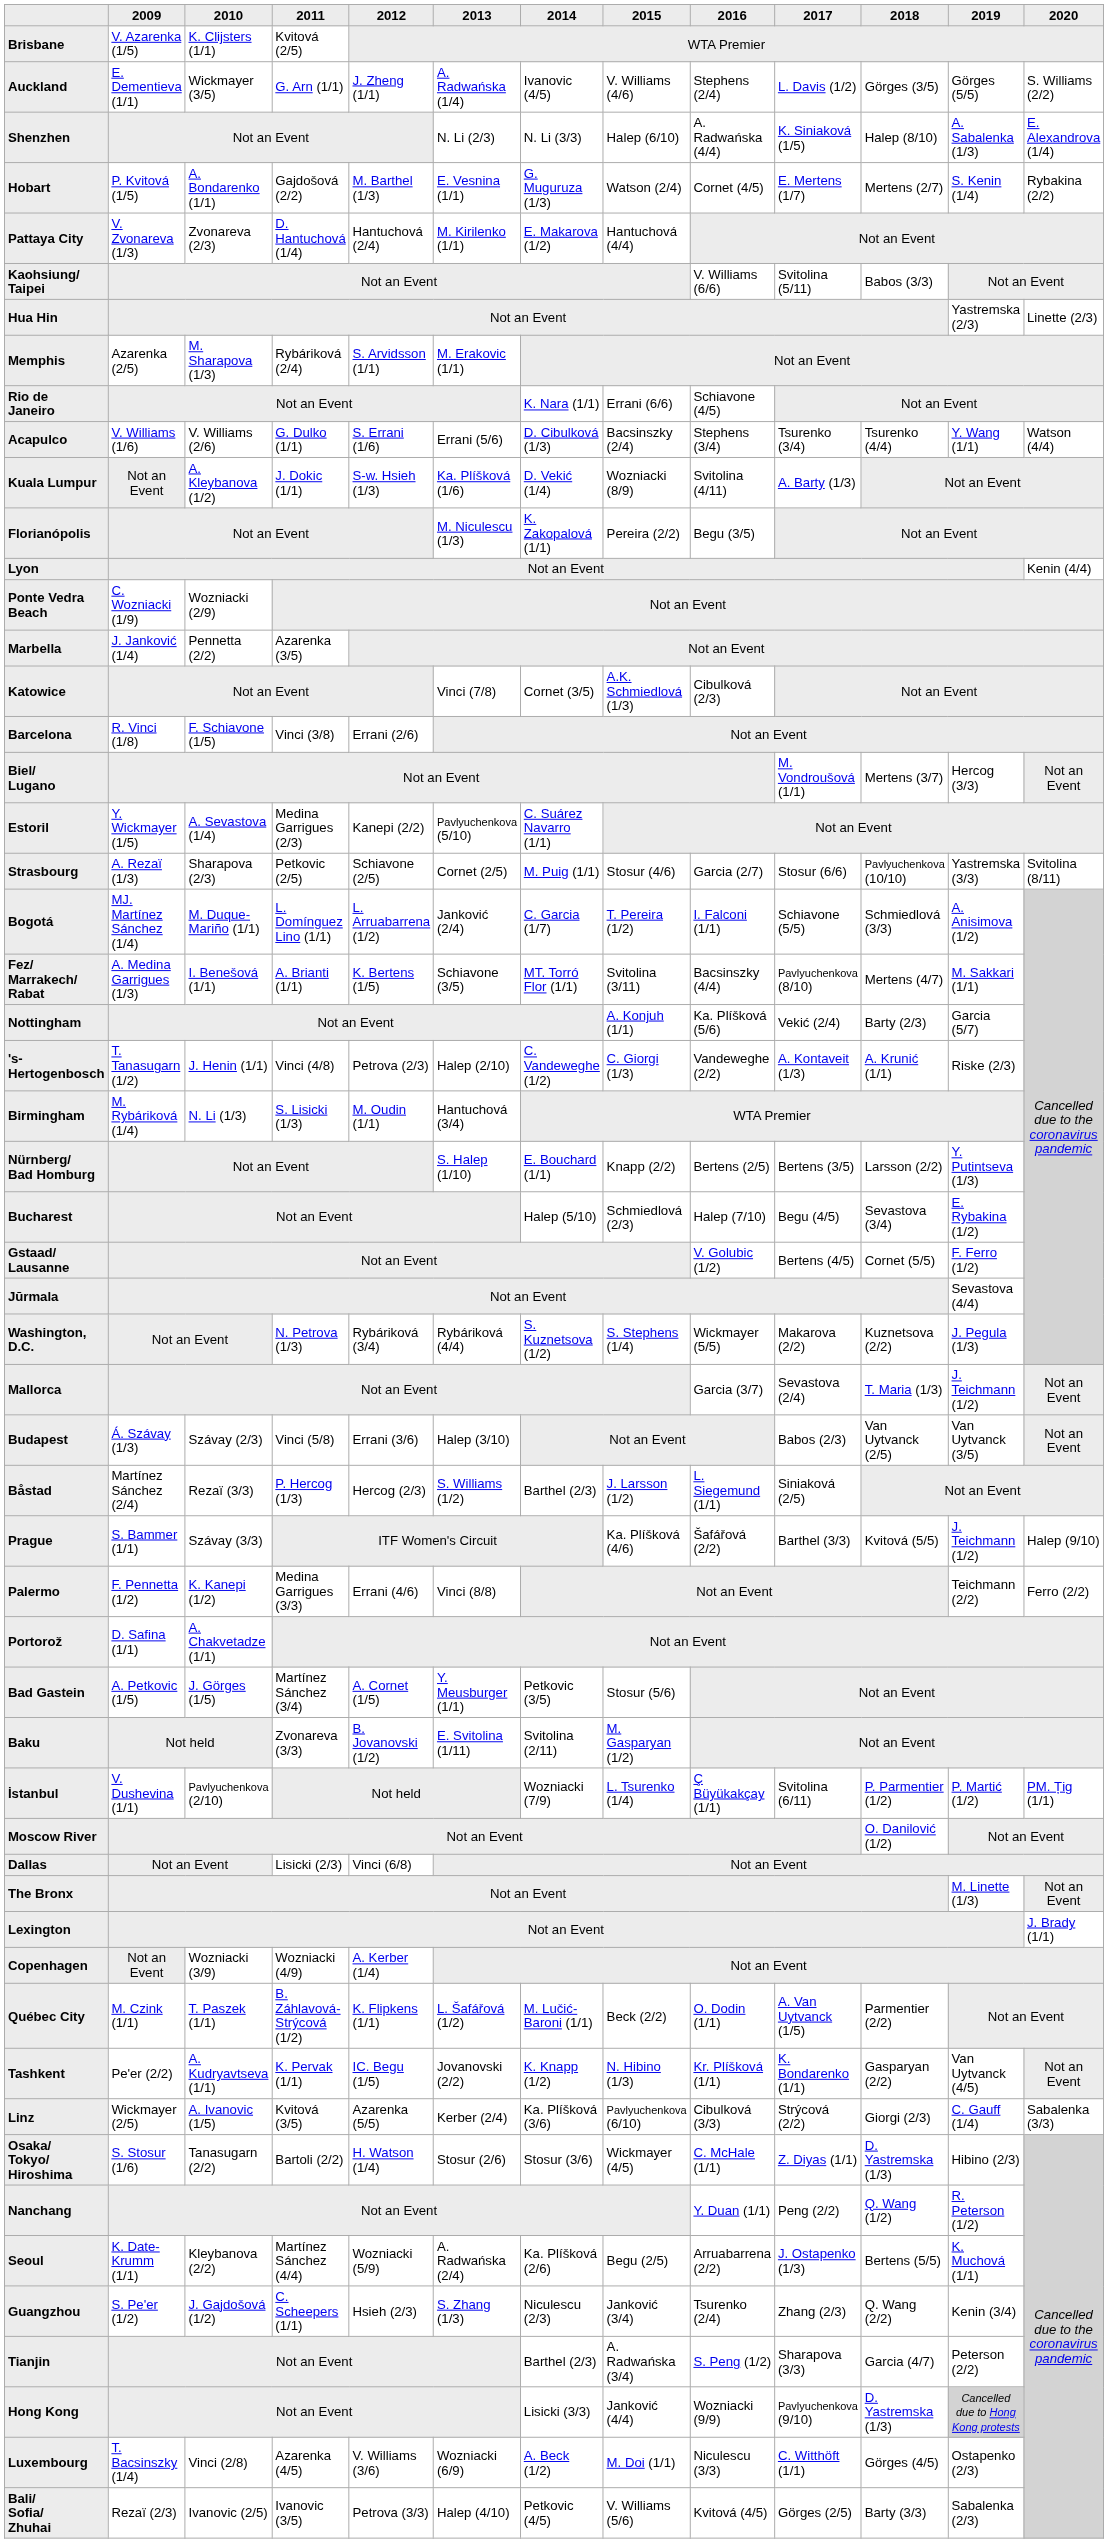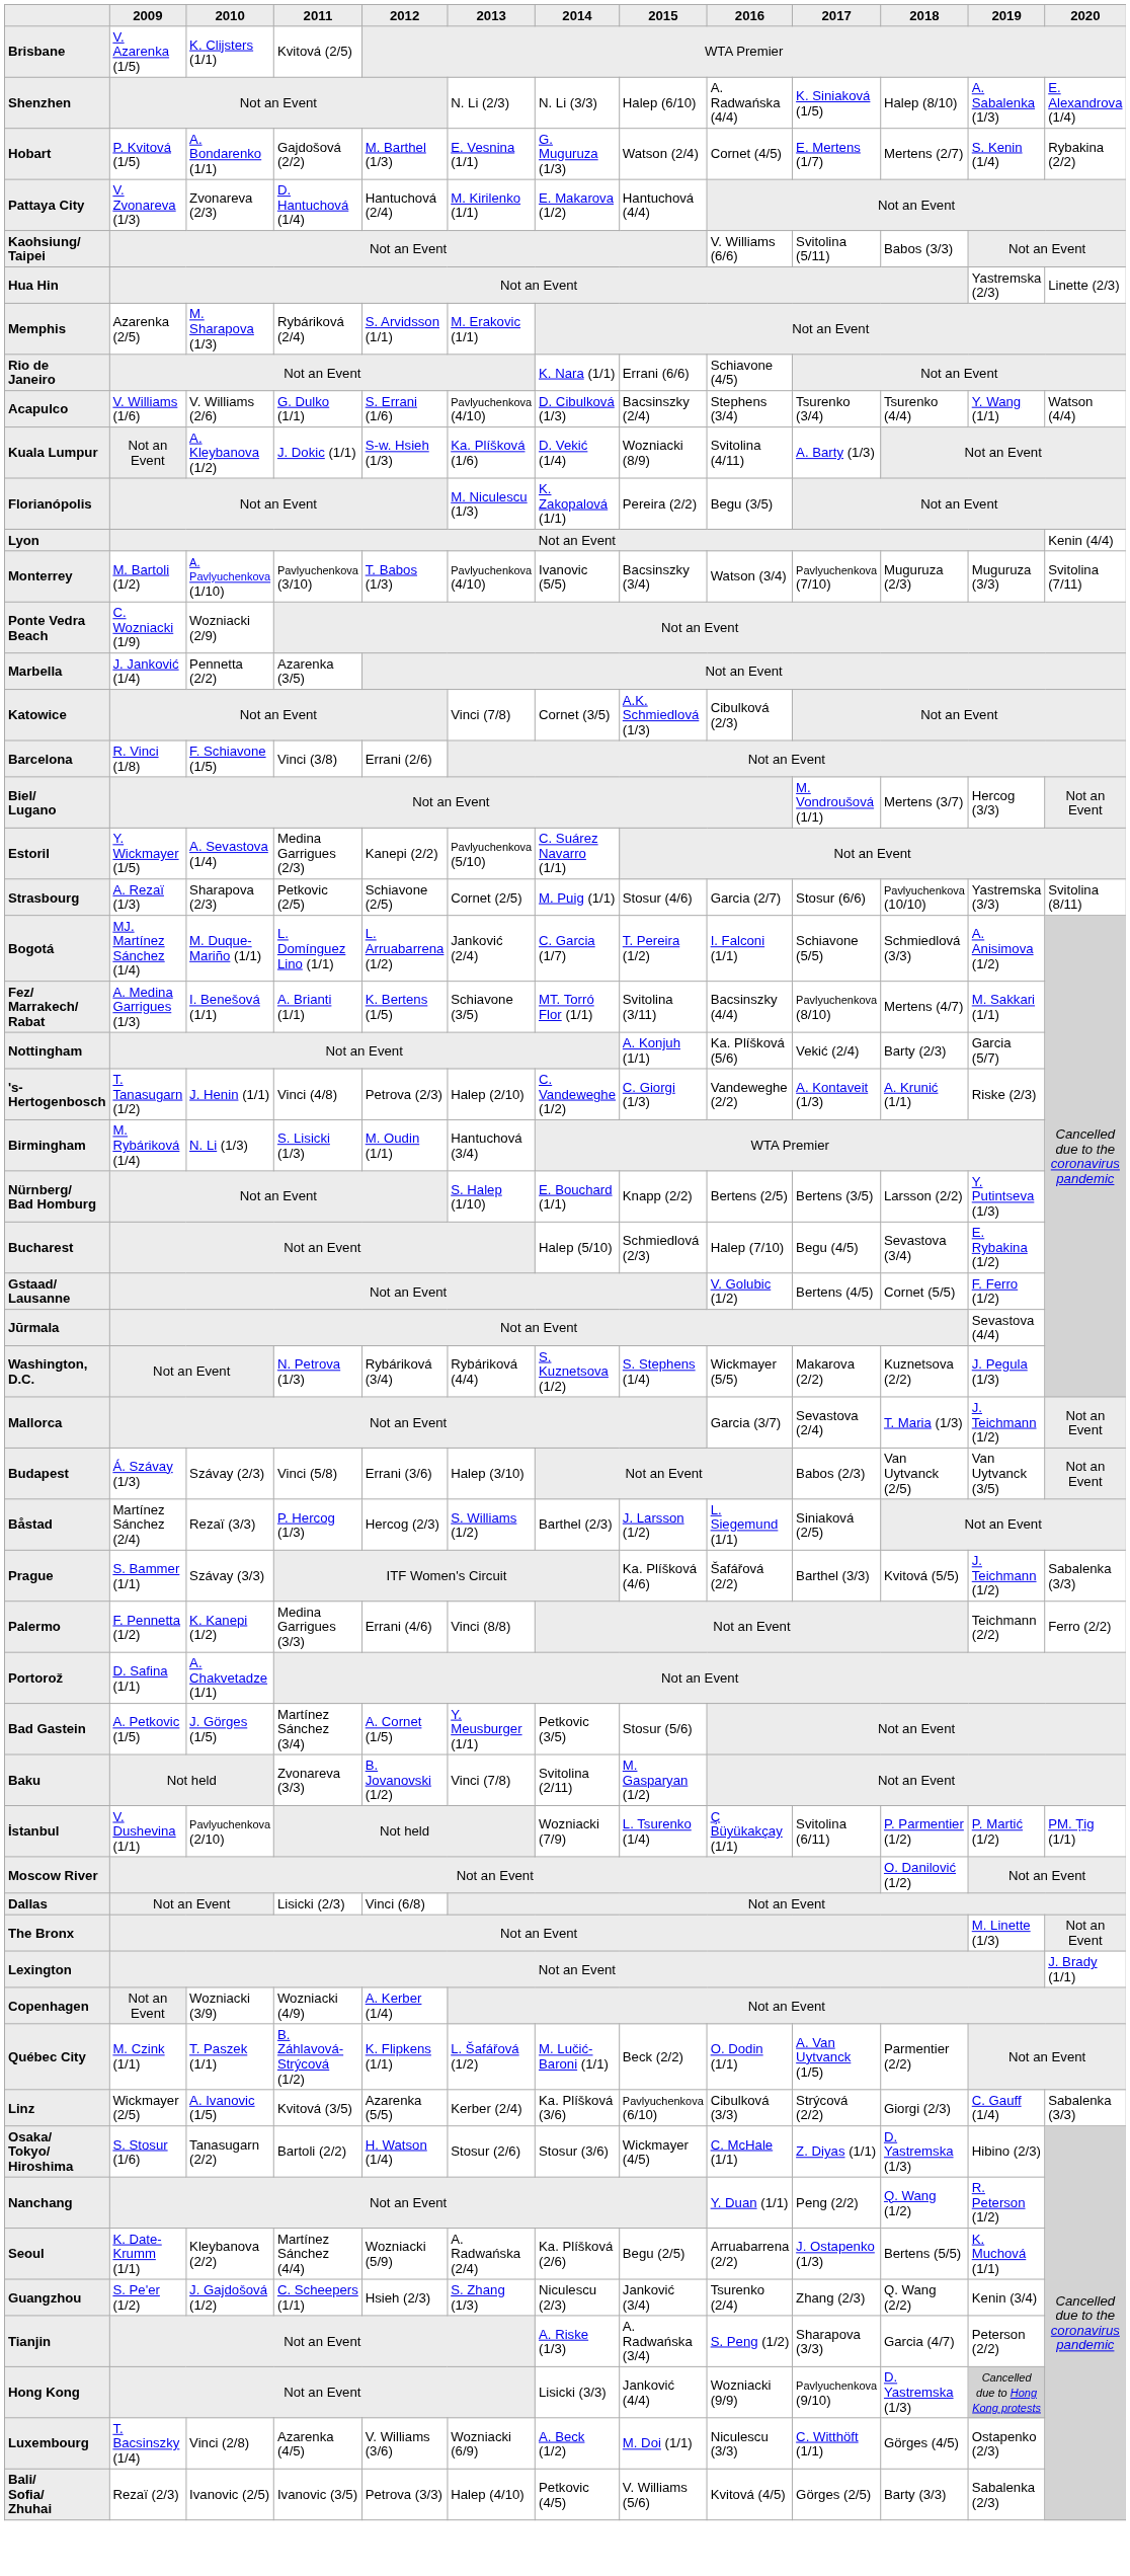- row: Auckland | E. Dementieva (1/1) | Wickmayer (3/5) | G. Arn (1/1) | J. Zheng (1/1) | A. Radwańska (1/4) | Ivanovic (4/5) | V. Williams (4/6) | Stephens (2/4) | L. Davis (1/2) | Görges (3/5) | Görges (5/5) | S. Williams (2/2)
Acapulco | 2013: Errani (5/6) -> Pavlyuchenkova (4/10)
+ row: Monterrey | M. Bartoli (1/2) | A. Pavlyuchenkova (1/10) | Pavlyuchenkova (3/10) | T. Babos (1/3) | Pavlyuchenkova (4/10) | Ivanovic (5/5) | Bacsinszky (3/4) | Watson (3/4) | Pavlyuchenkova (7/10) | Muguruza (2/3) | Muguruza (3/3) | Svitolina (7/11)
Prague | 2020: Halep (9/10) -> Sabalenka (3/3)
Baku | 2013: E. Svitolina (1/11) -> Vinci (7/8)
- row: Tashkent | Pe'er (2/2) | A. Kudryavtseva (1/1) | K. Pervak (1/1) | IC. Begu (1/5) | Jovanovski (2/2) | K. Knapp (1/2) | N. Hibino (1/3) | Kr. Plíšková (1/1) | K. Bondarenko (1/1) | Gasparyan (2/2) | Van Uytvanck (4/5) | Not an Event
Tianjin | 2014: Barthel (2/3) -> A. Riske (1/3)
